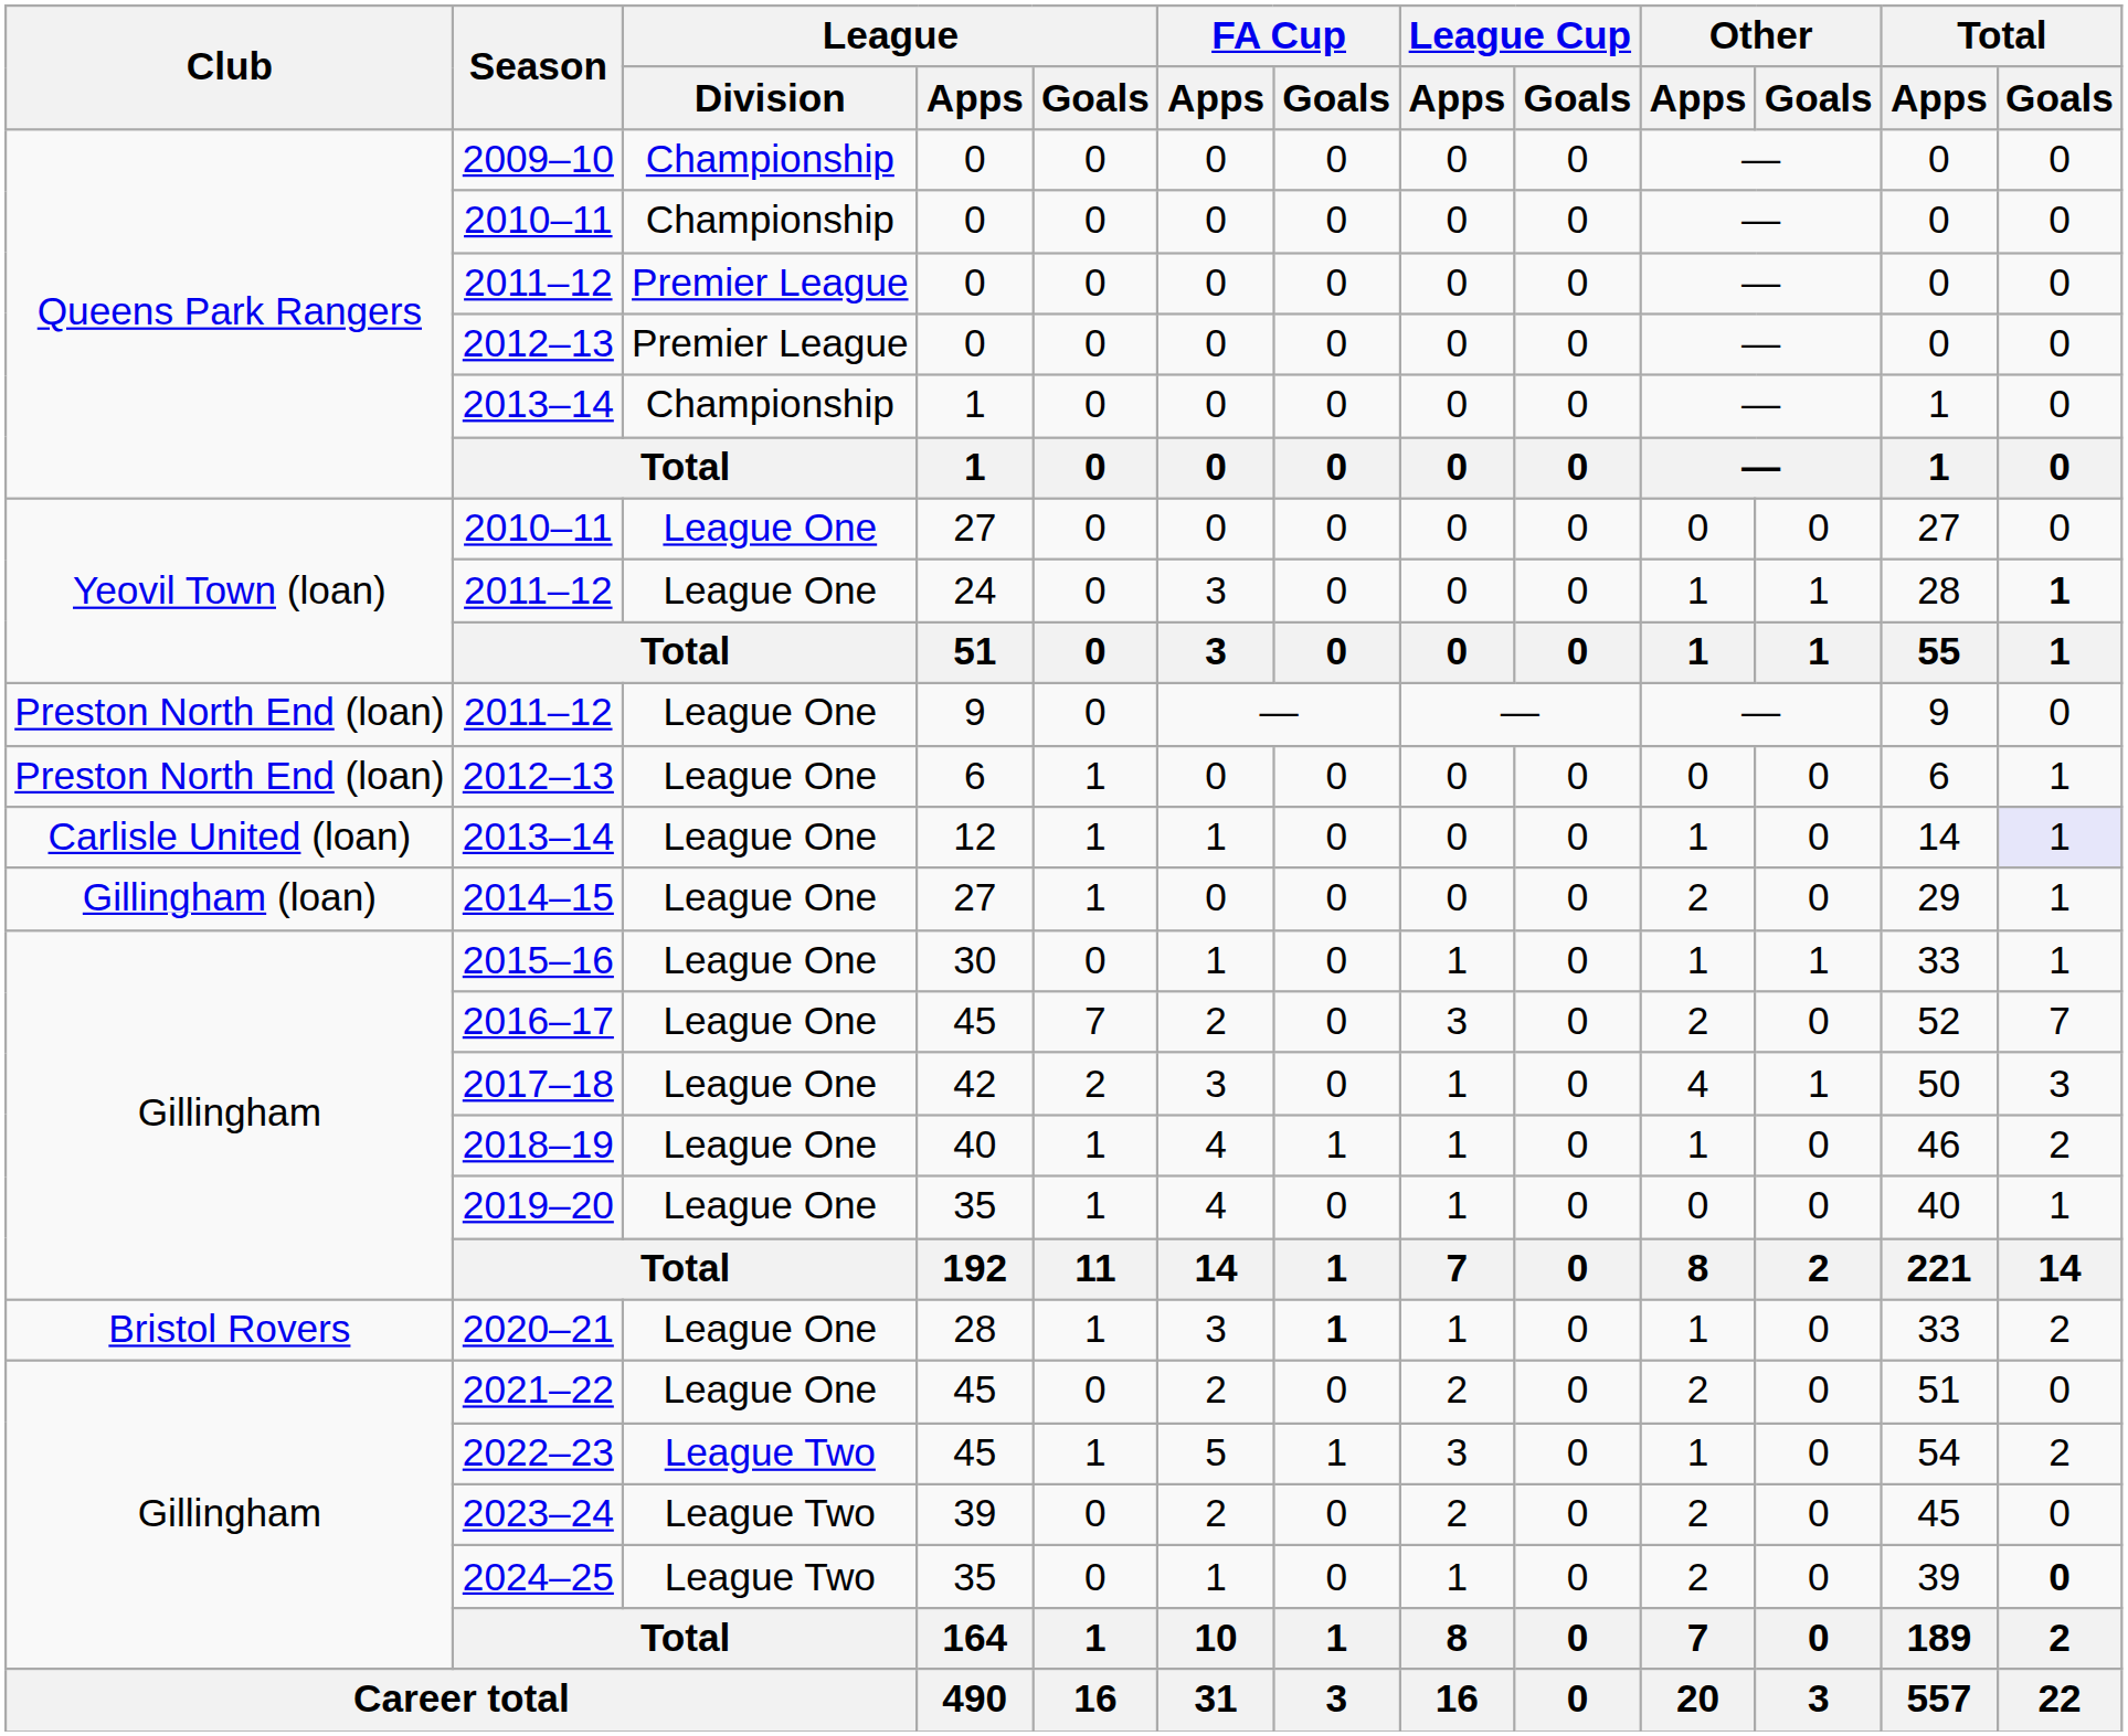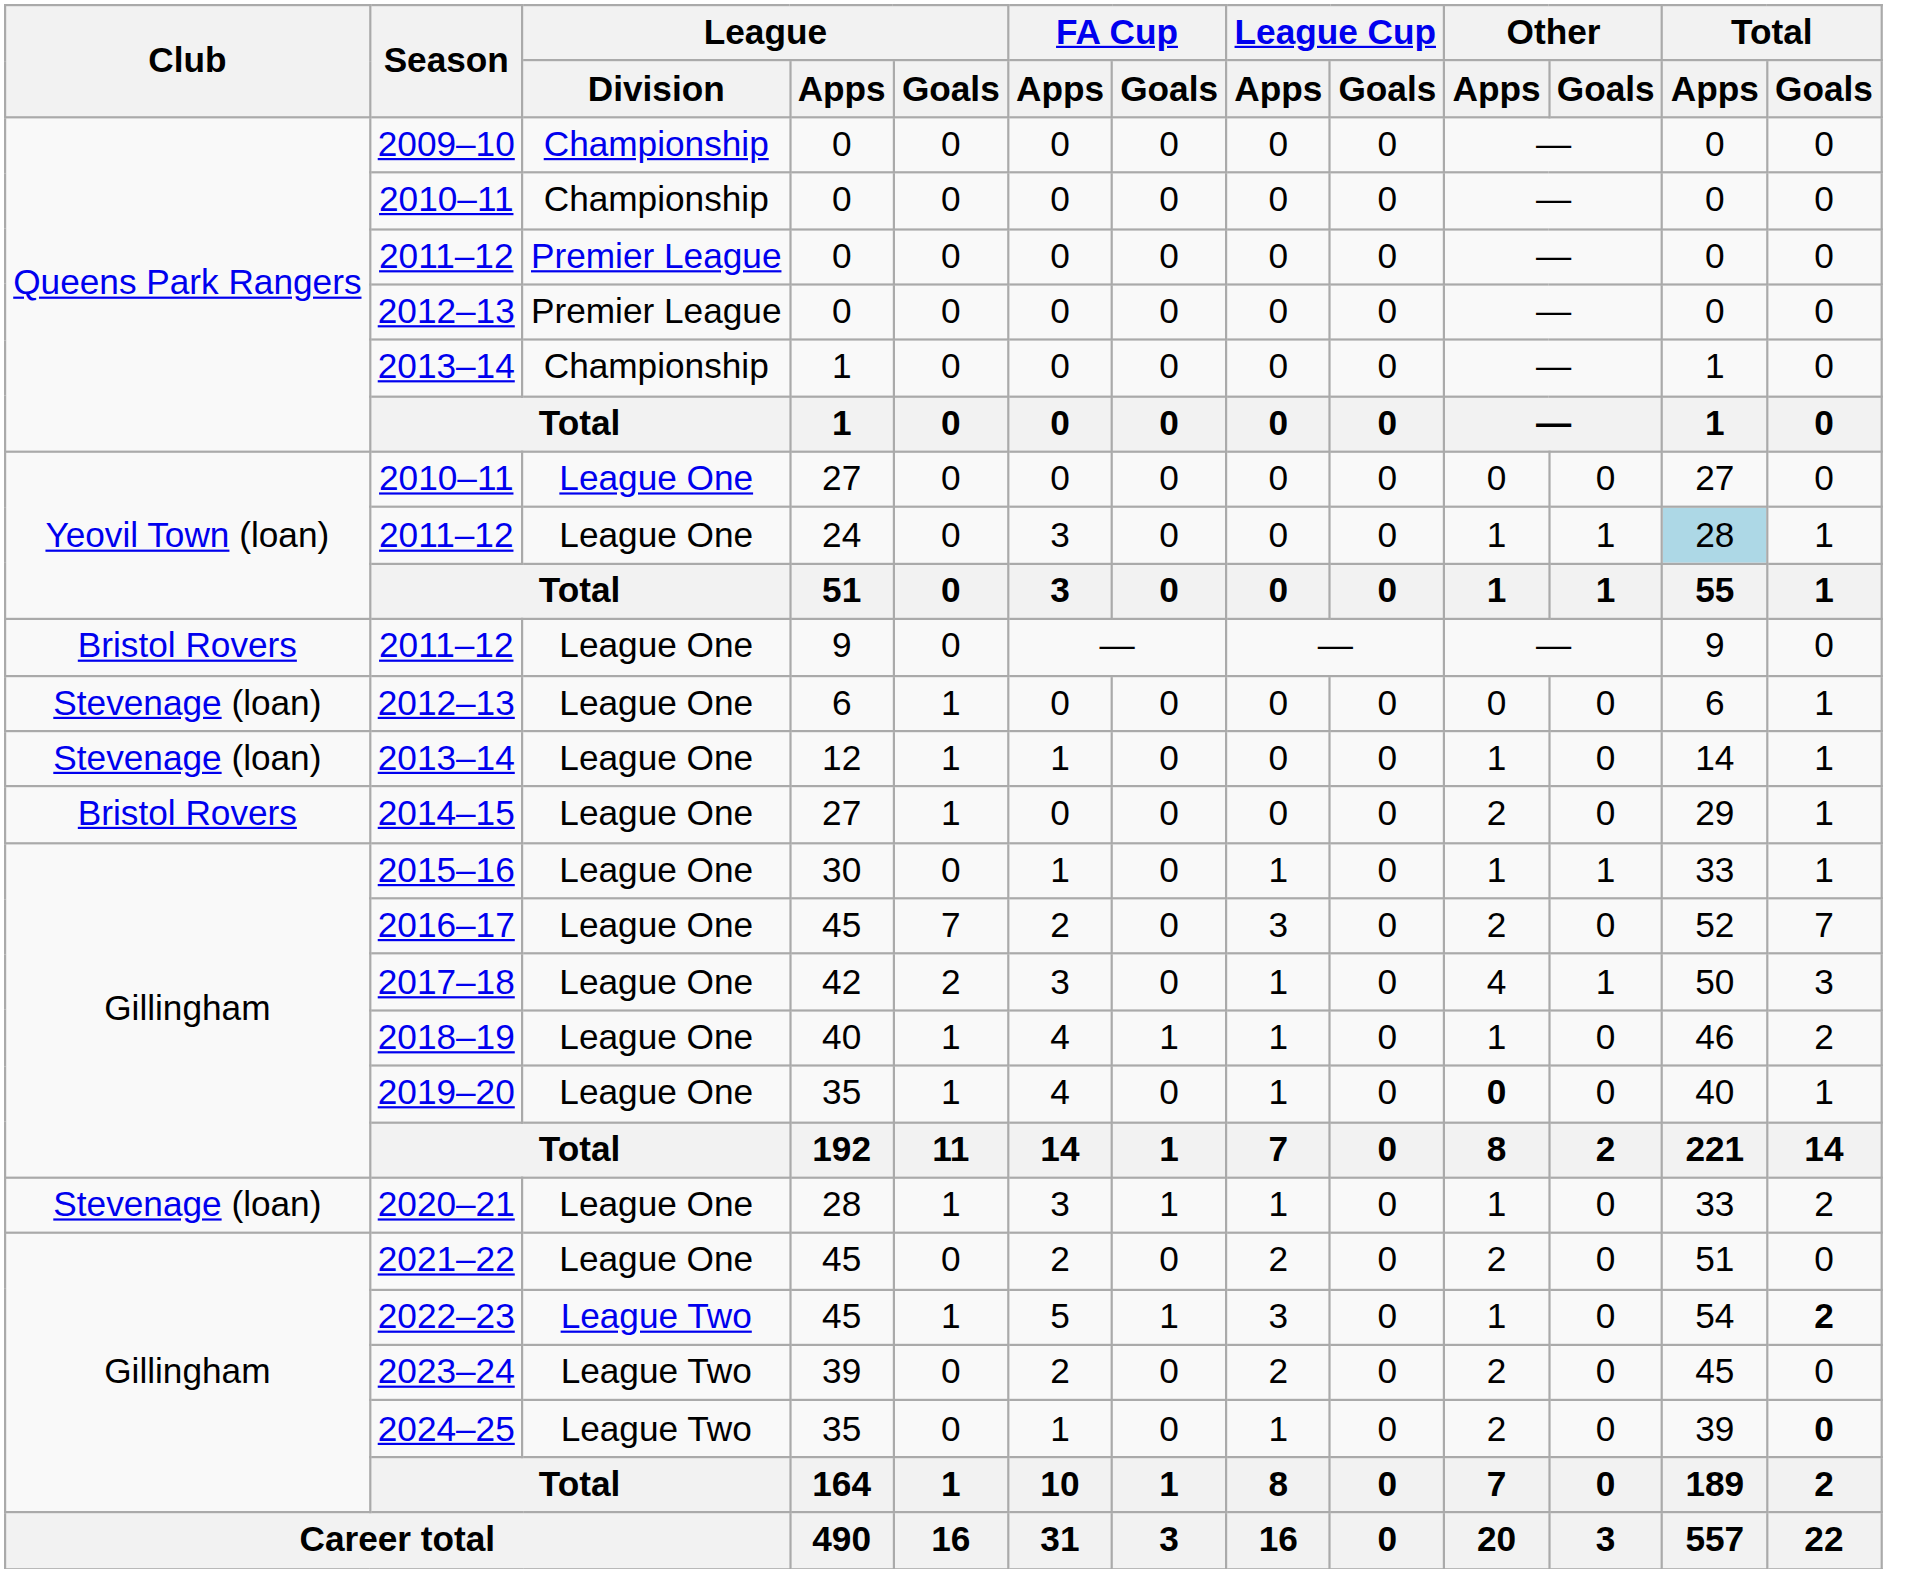2011–12 / 24 | Total / Apps: no background -> lightblue background
2011–12 / 24 | Total / Goals: bold -> normal
2011–12 / 9 | Club: Preston North End (loan) -> Bristol Rovers
2012–13 / 6 | Club: Preston North End (loan) -> Stevenage (loan)
2013–14 / 12 | Club: Carlisle United (loan) -> Stevenage (loan)
2013–14 / 12 | Total / Goals: lavender background -> no background
2014–15 | Club: Gillingham (loan) -> Bristol Rovers
2019–20 | Other / Apps: normal -> bold
2020–21 | Club: Bristol Rovers -> Stevenage (loan)
2020–21 | FA Cup / Goals: bold -> normal
2022–23 | Total / Goals: normal -> bold
